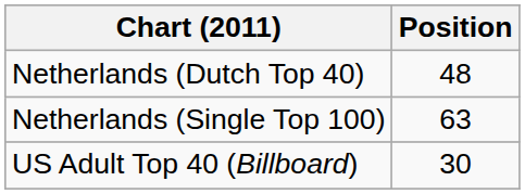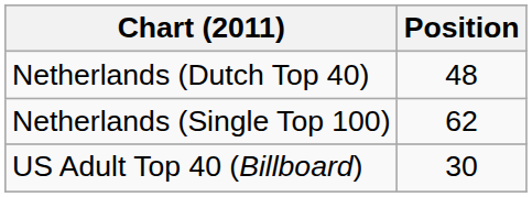Netherlands (Single Top 100) | Position: 63 -> 62
